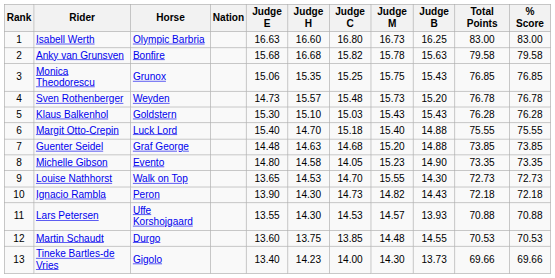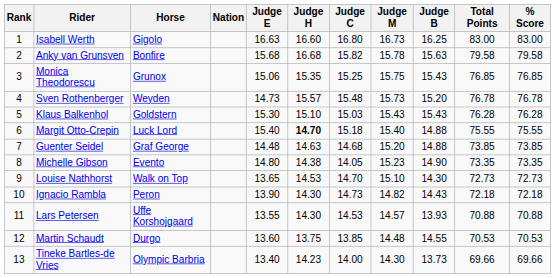Isabell Werth | Horse: Olympic Barbria -> Gigolo
Margit Otto-Crepin | Judge H: normal -> bold
Michelle Gibson | Judge H: 14.58 -> 14.38
Louise Nathhorst | Judge M: 15.55 -> 15.10
Tineke Bartles-de Vries | Horse: Gigolo -> Olympic Barbria
